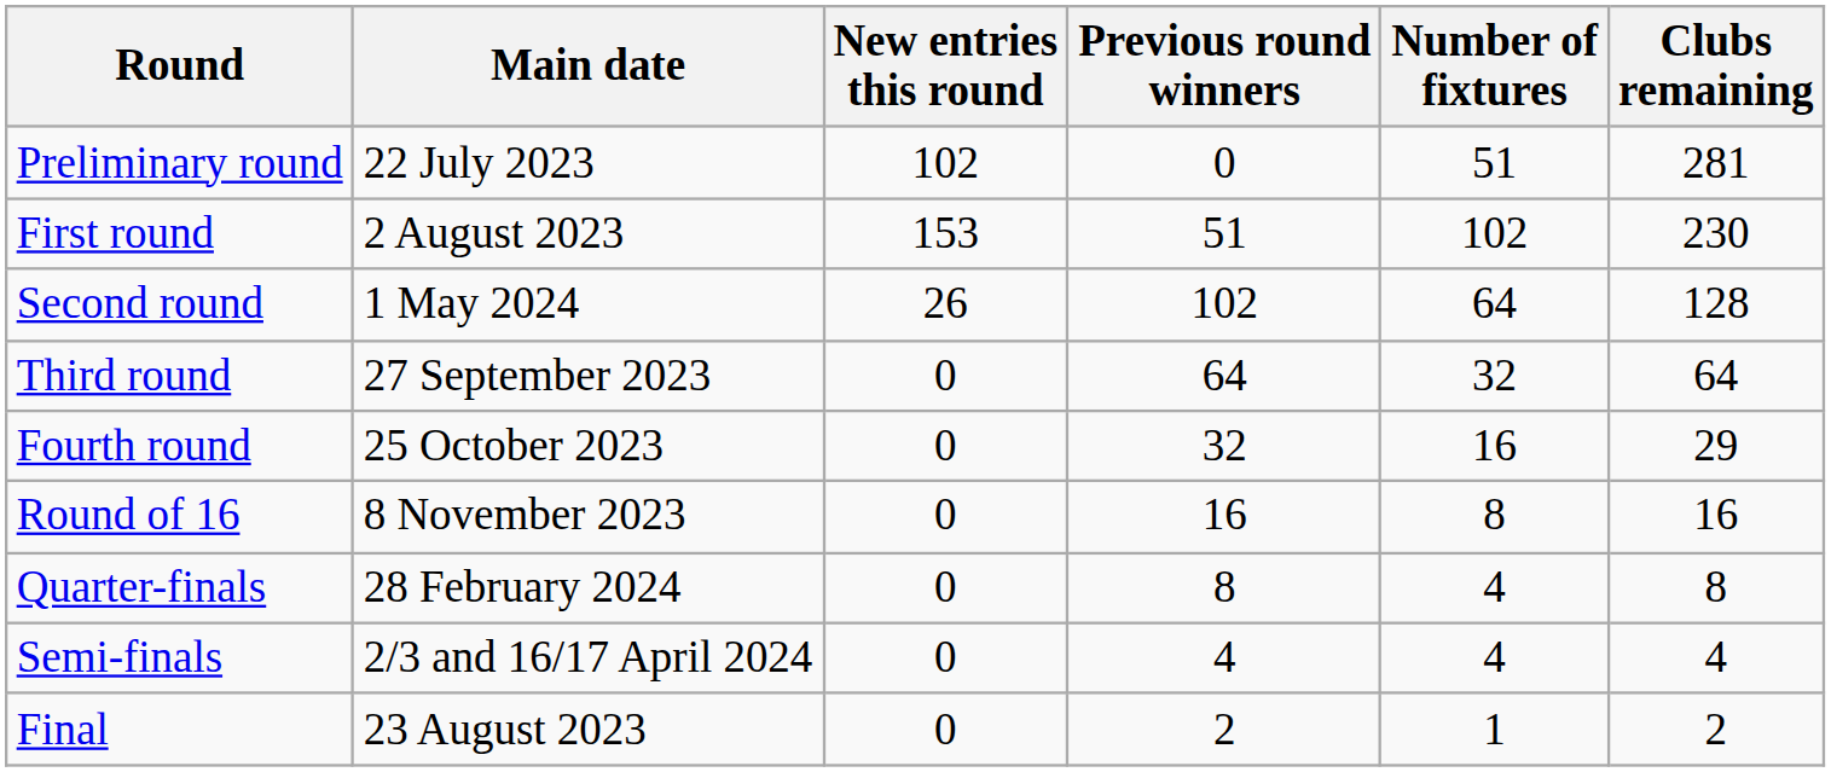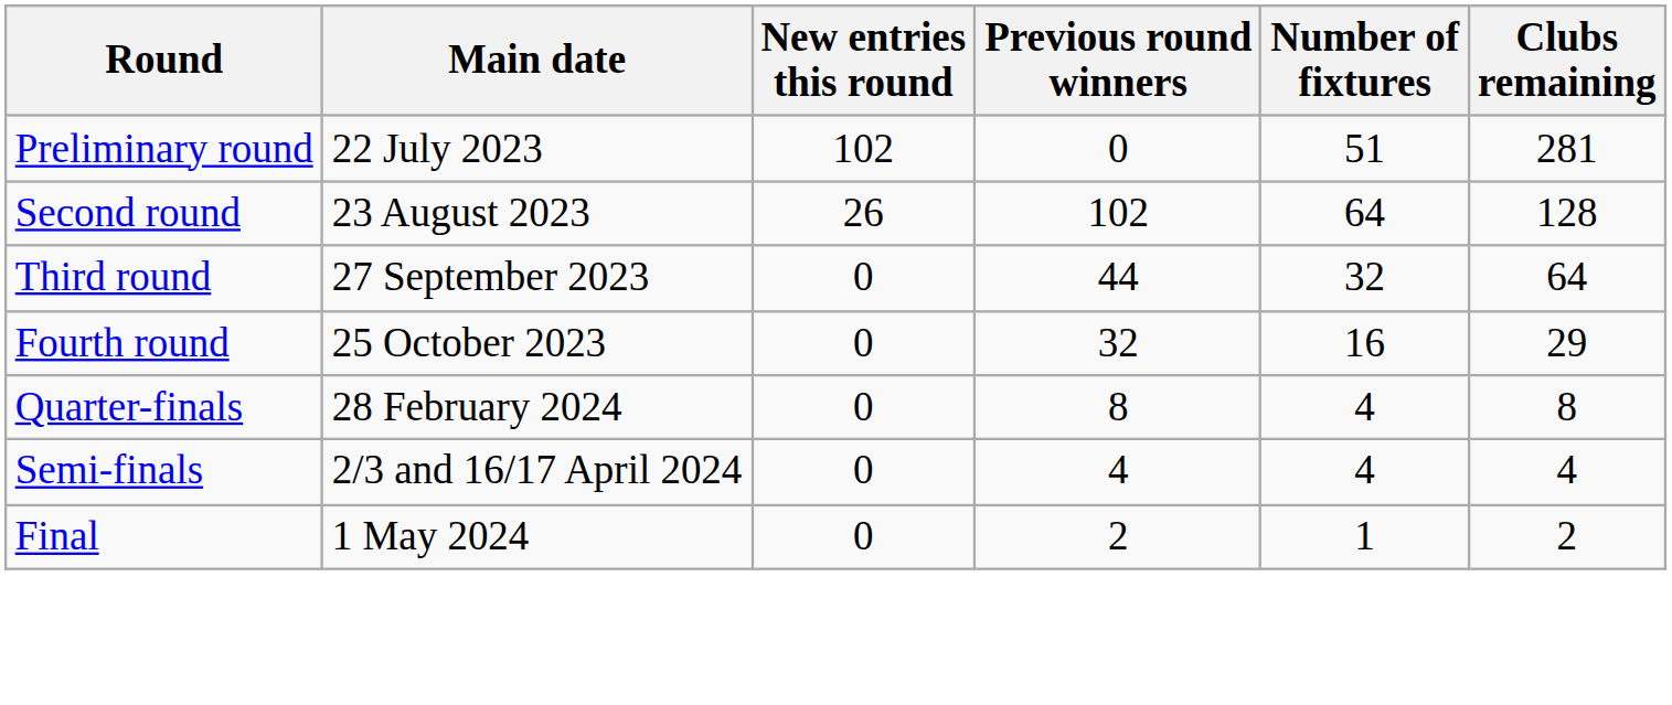- row: First round | 2 August 2023 | 153 | 51 | 102 | 230
Second round | Main date: 1 May 2024 -> 23 August 2023
Third round | Previous round winners: 64 -> 44
- row: Round of 16 | 8 November 2023 | 0 | 16 | 8 | 16
Final | Main date: 23 August 2023 -> 1 May 2024
